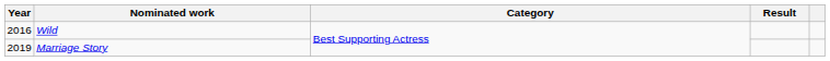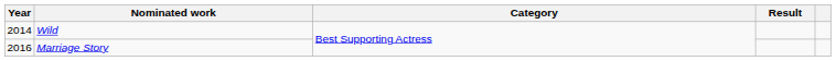Wild | Year: 2016 -> 2014
Marriage Story | Year: 2019 -> 2016
